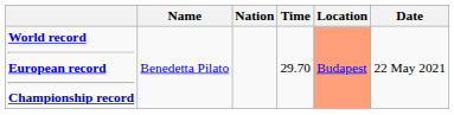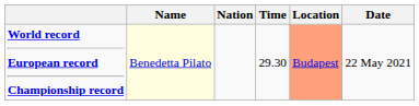World record European record Championship record | Name: no background -> lightyellow background
World record European record Championship record | Time: 29.70 -> 29.30
